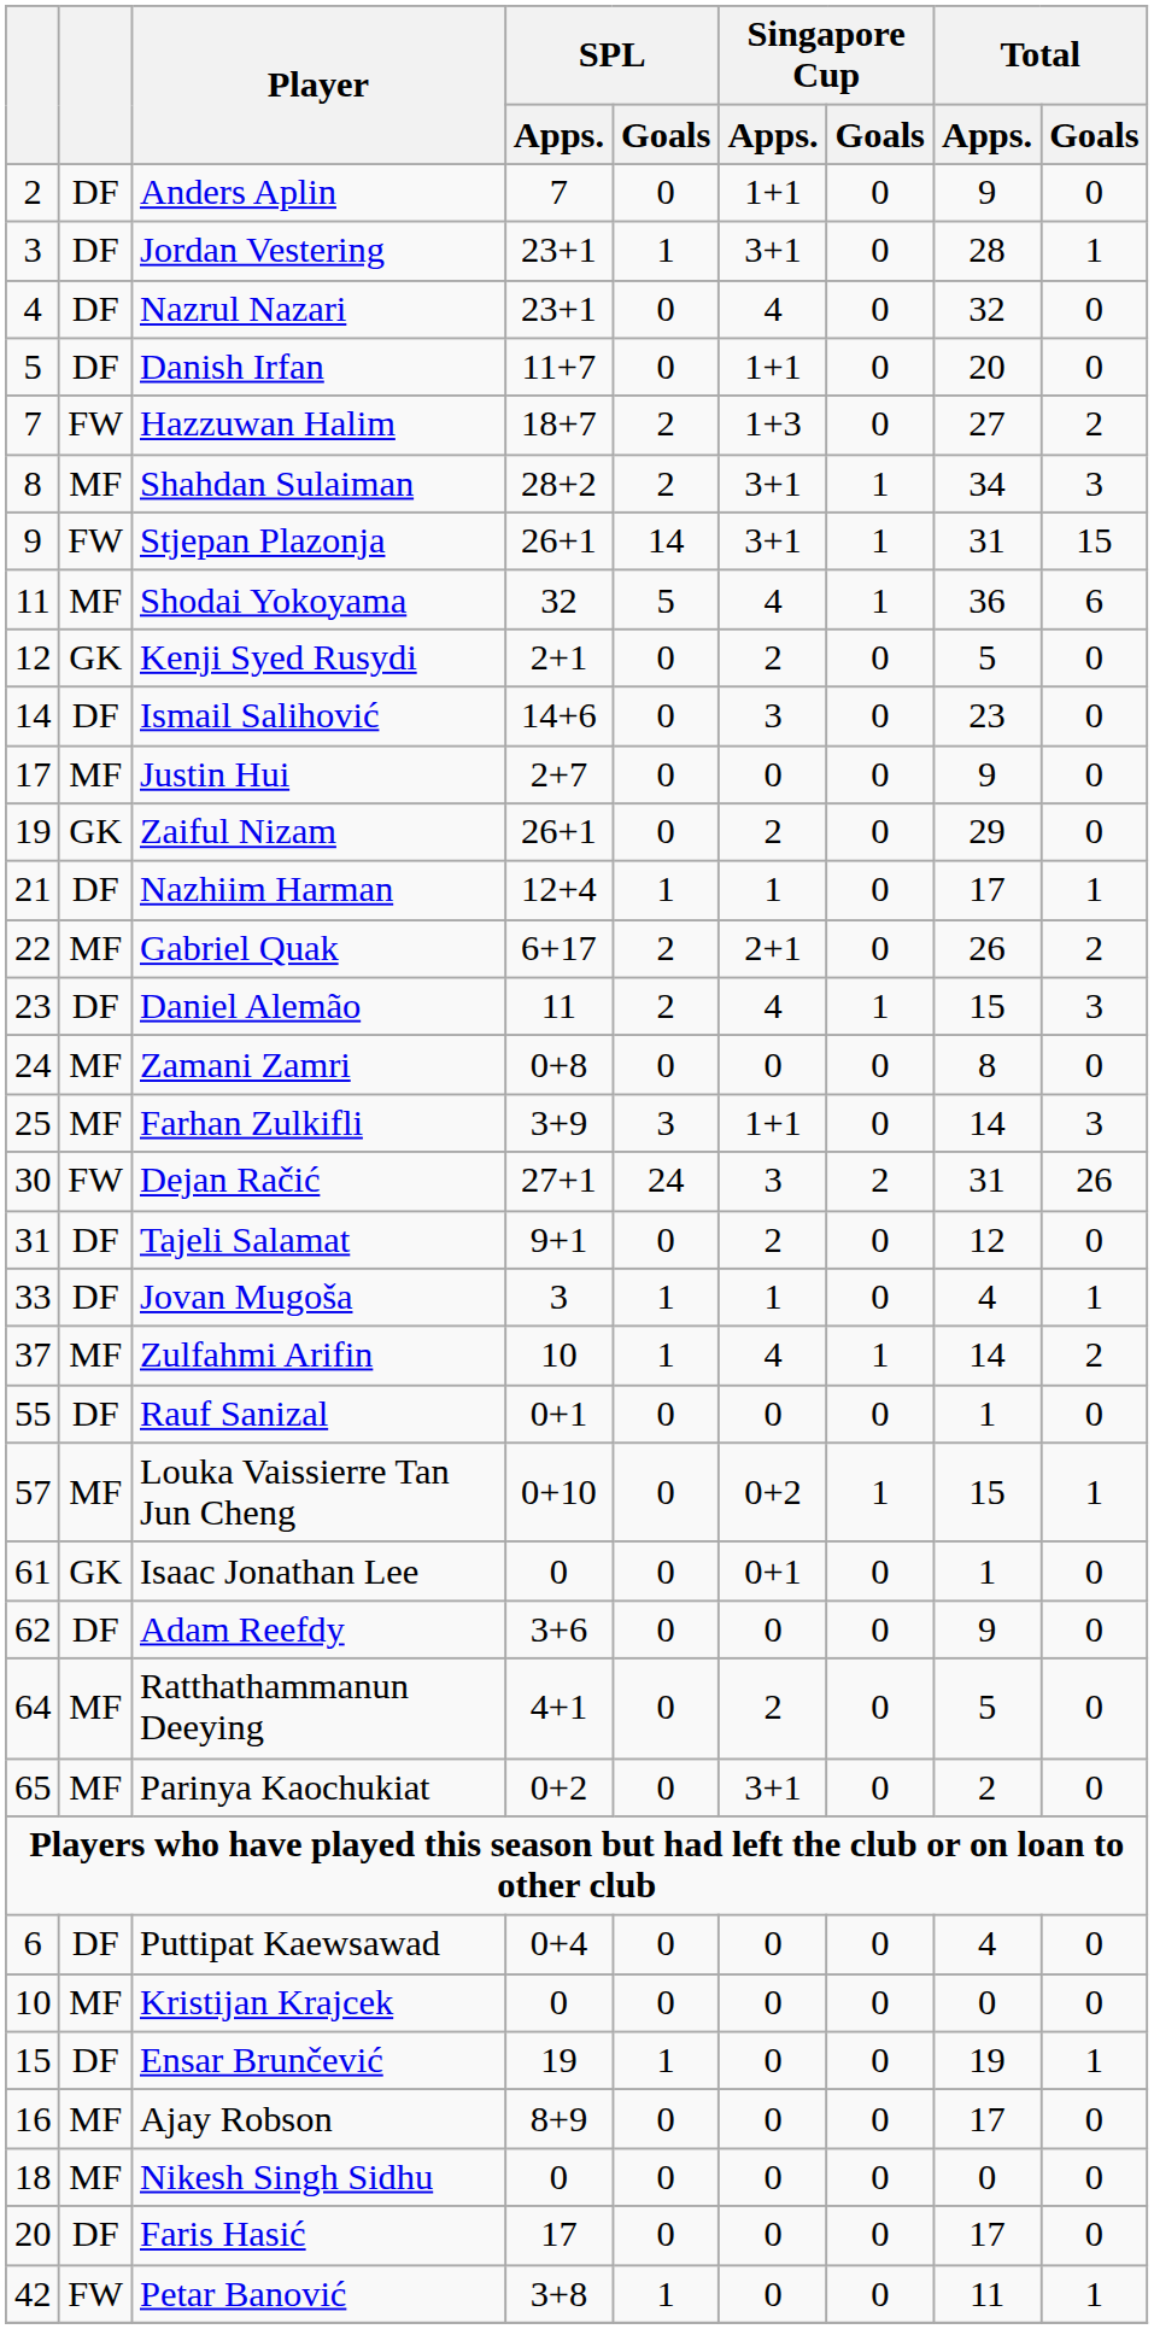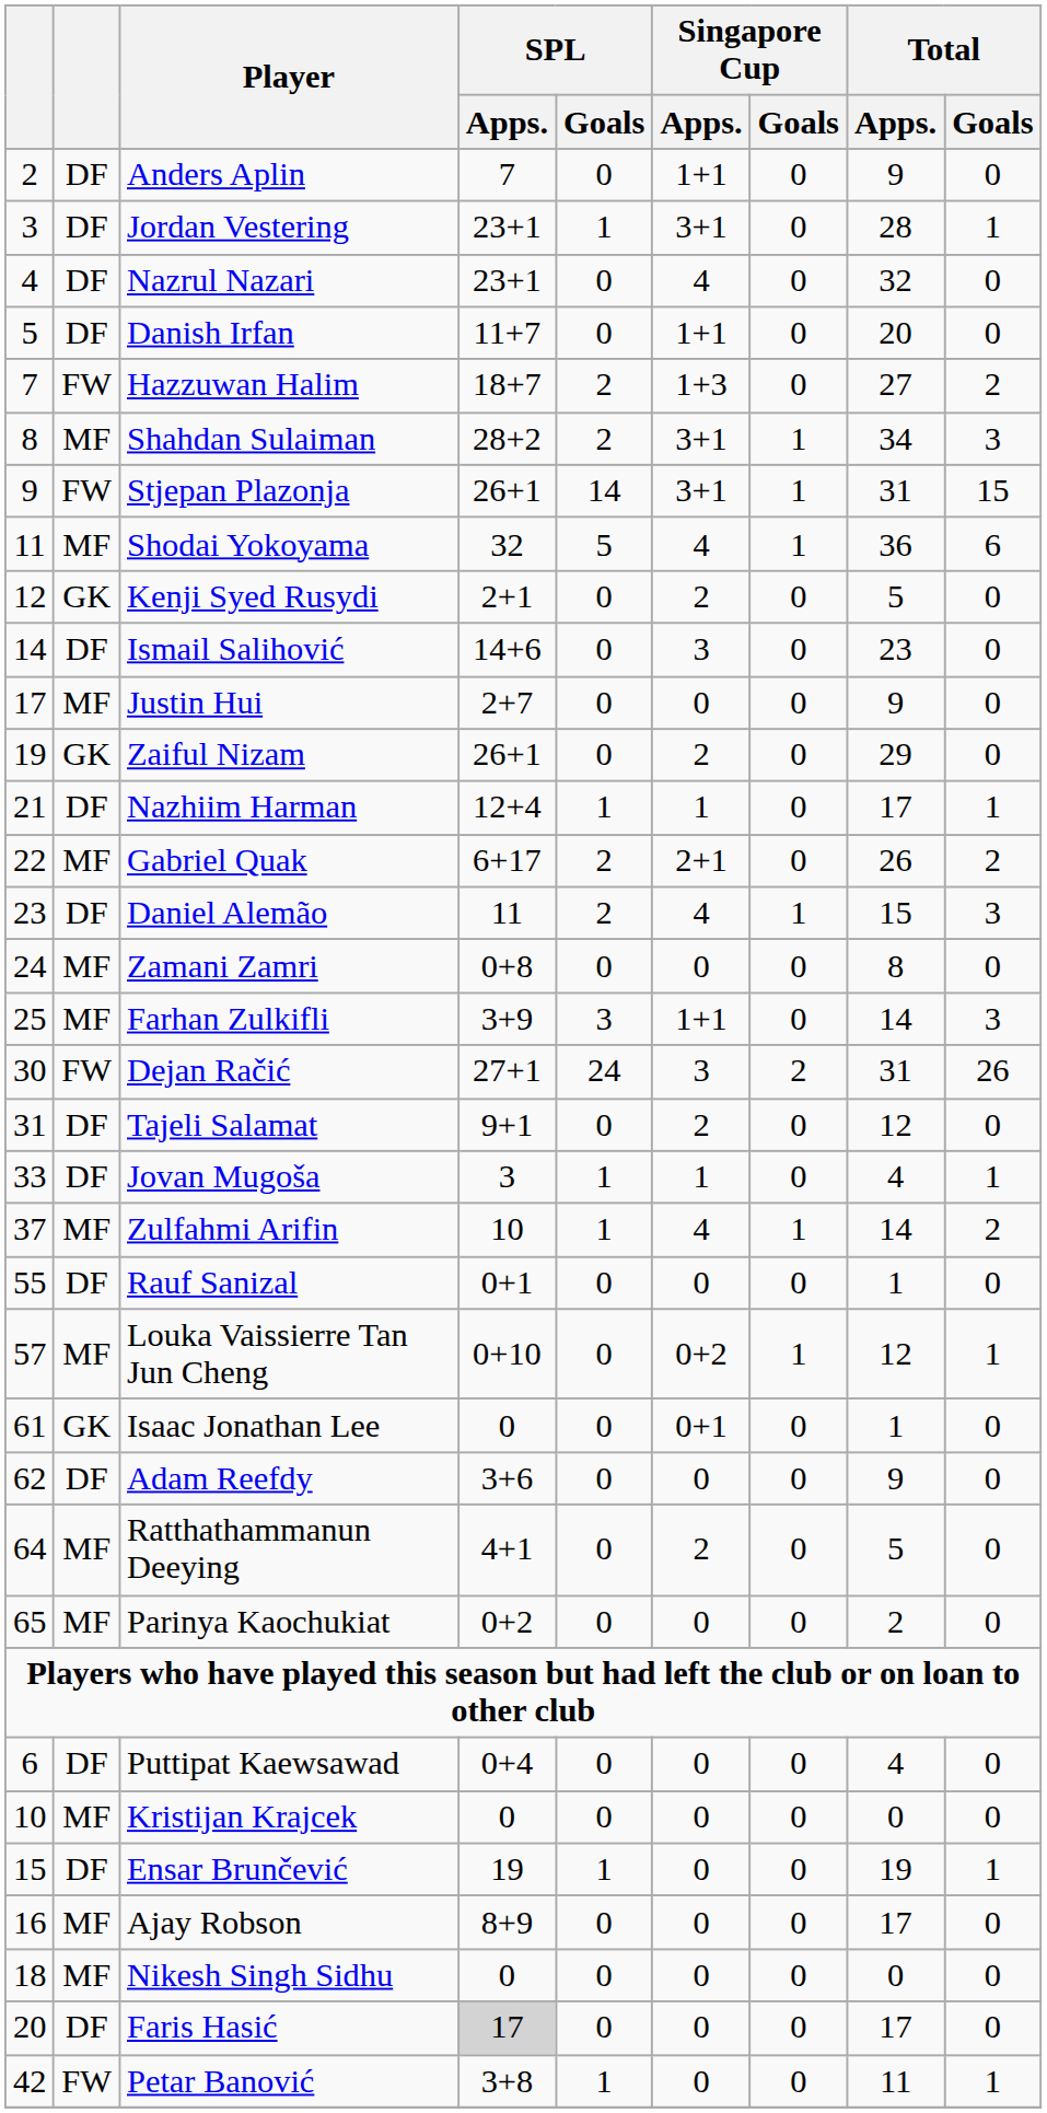Louka Vaissierre Tan Jun Cheng | Total / Apps.: 15 -> 12
Parinya Kaochukiat | Singapore Cup / Apps.: 3+1 -> 0
Faris Hasić | SPL / Apps.: no background -> lightgrey background
